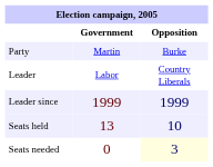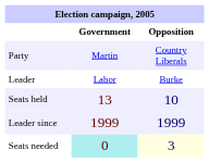Party | column 3: Burke -> Country Liberals
Leader | column 3: Country Liberals -> Burke
rows swapped: Leader since <-> Seats held
Seats needed | column 2: no background -> paleturquoise background
